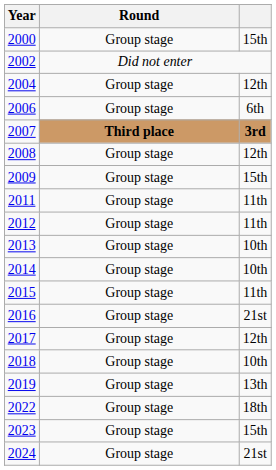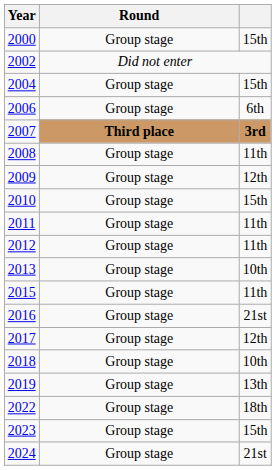2004 | column 3: 12th -> 15th
2008 | column 3: 12th -> 11th
2009 | column 3: 15th -> 12th
+ row: 2010 | Group stage | 15th
- row: 2014 | Group stage | 10th
